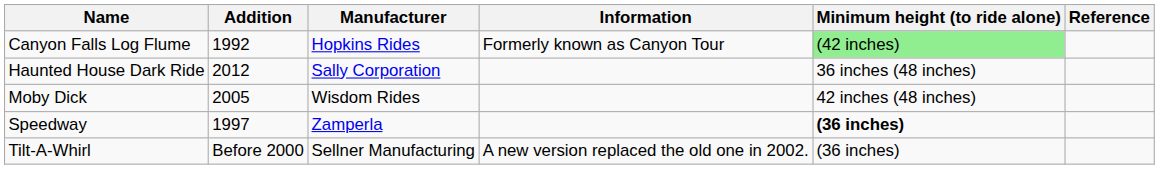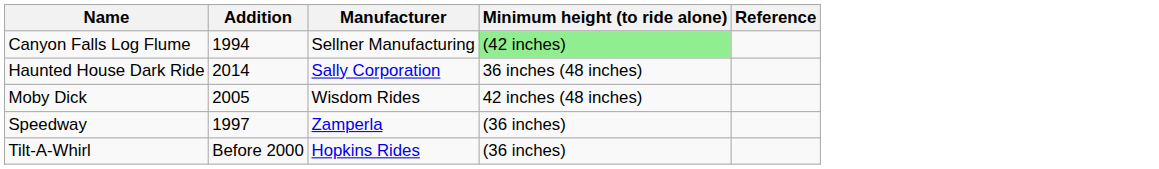- column: Information | Formerly known as Canyon Tour | A new version replaced the old one in 2002.
Canyon Falls Log Flume | Addition: 1992 -> 1994
Canyon Falls Log Flume | Manufacturer: Hopkins Rides -> Sellner Manufacturing
Haunted House Dark Ride | Addition: 2012 -> 2014
Speedway | Minimum height (to ride alone): bold -> normal
Tilt-A-Whirl | Manufacturer: Sellner Manufacturing -> Hopkins Rides
